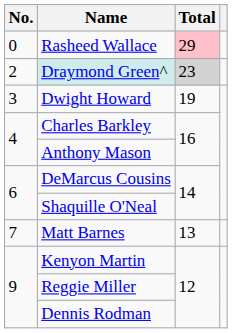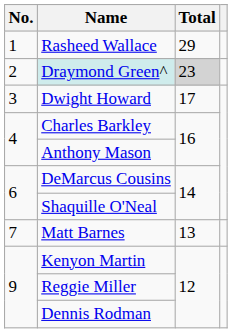Rasheed Wallace | No.: 0 -> 1
Rasheed Wallace | Total: pink background -> no background
Dwight Howard | Total: 19 -> 17
